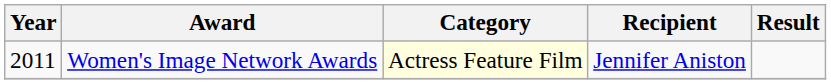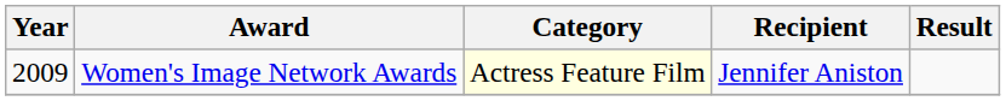Women's Image Network Awards | Year: 2011 -> 2009
